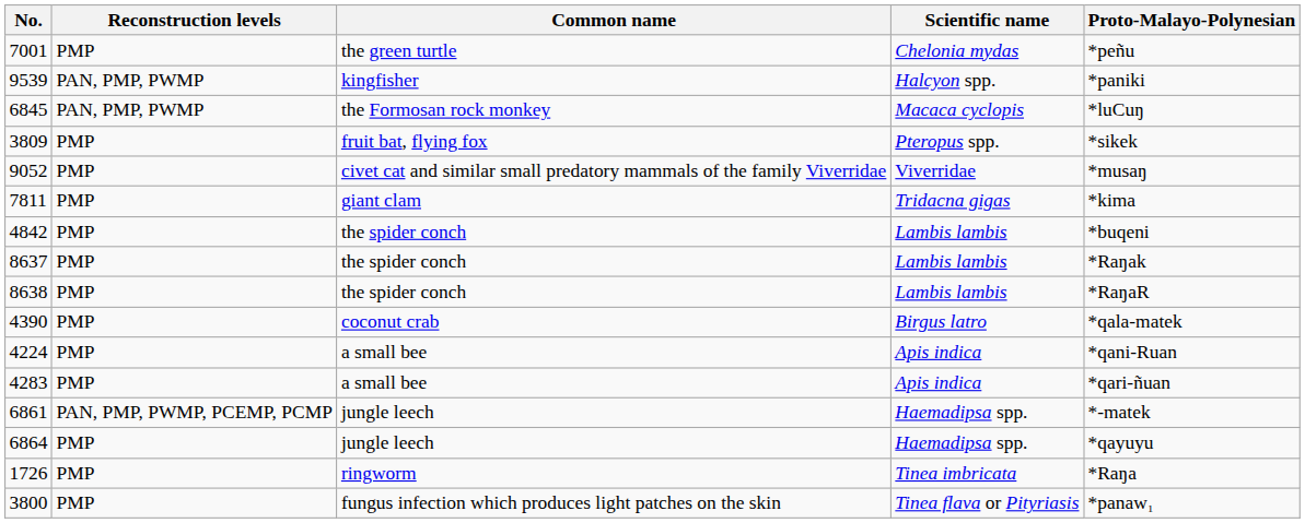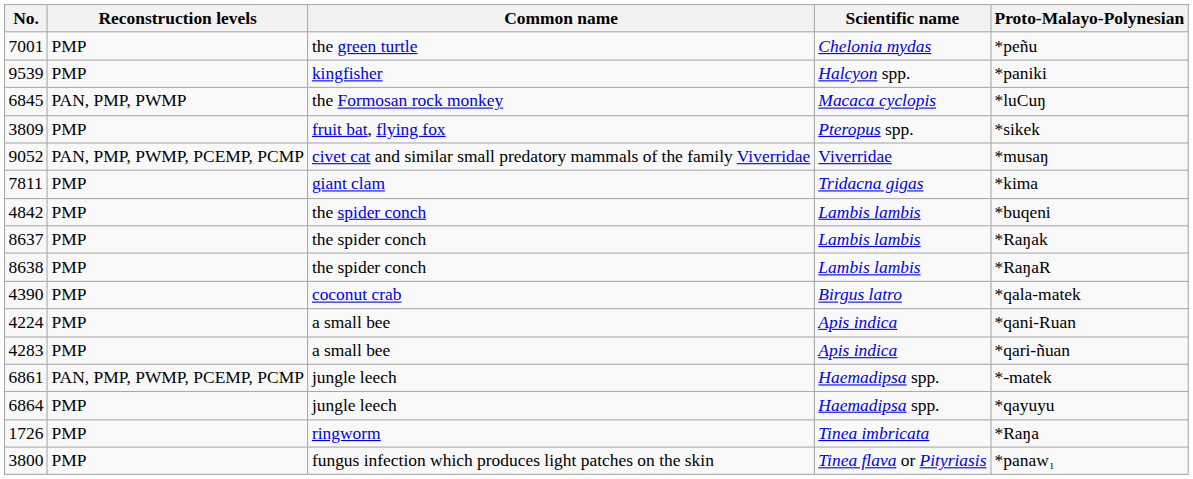9539 | Reconstruction levels: PAN, PMP, PWMP -> PMP
9052 | Reconstruction levels: PMP -> PAN, PMP, PWMP, PCEMP, PCMP
